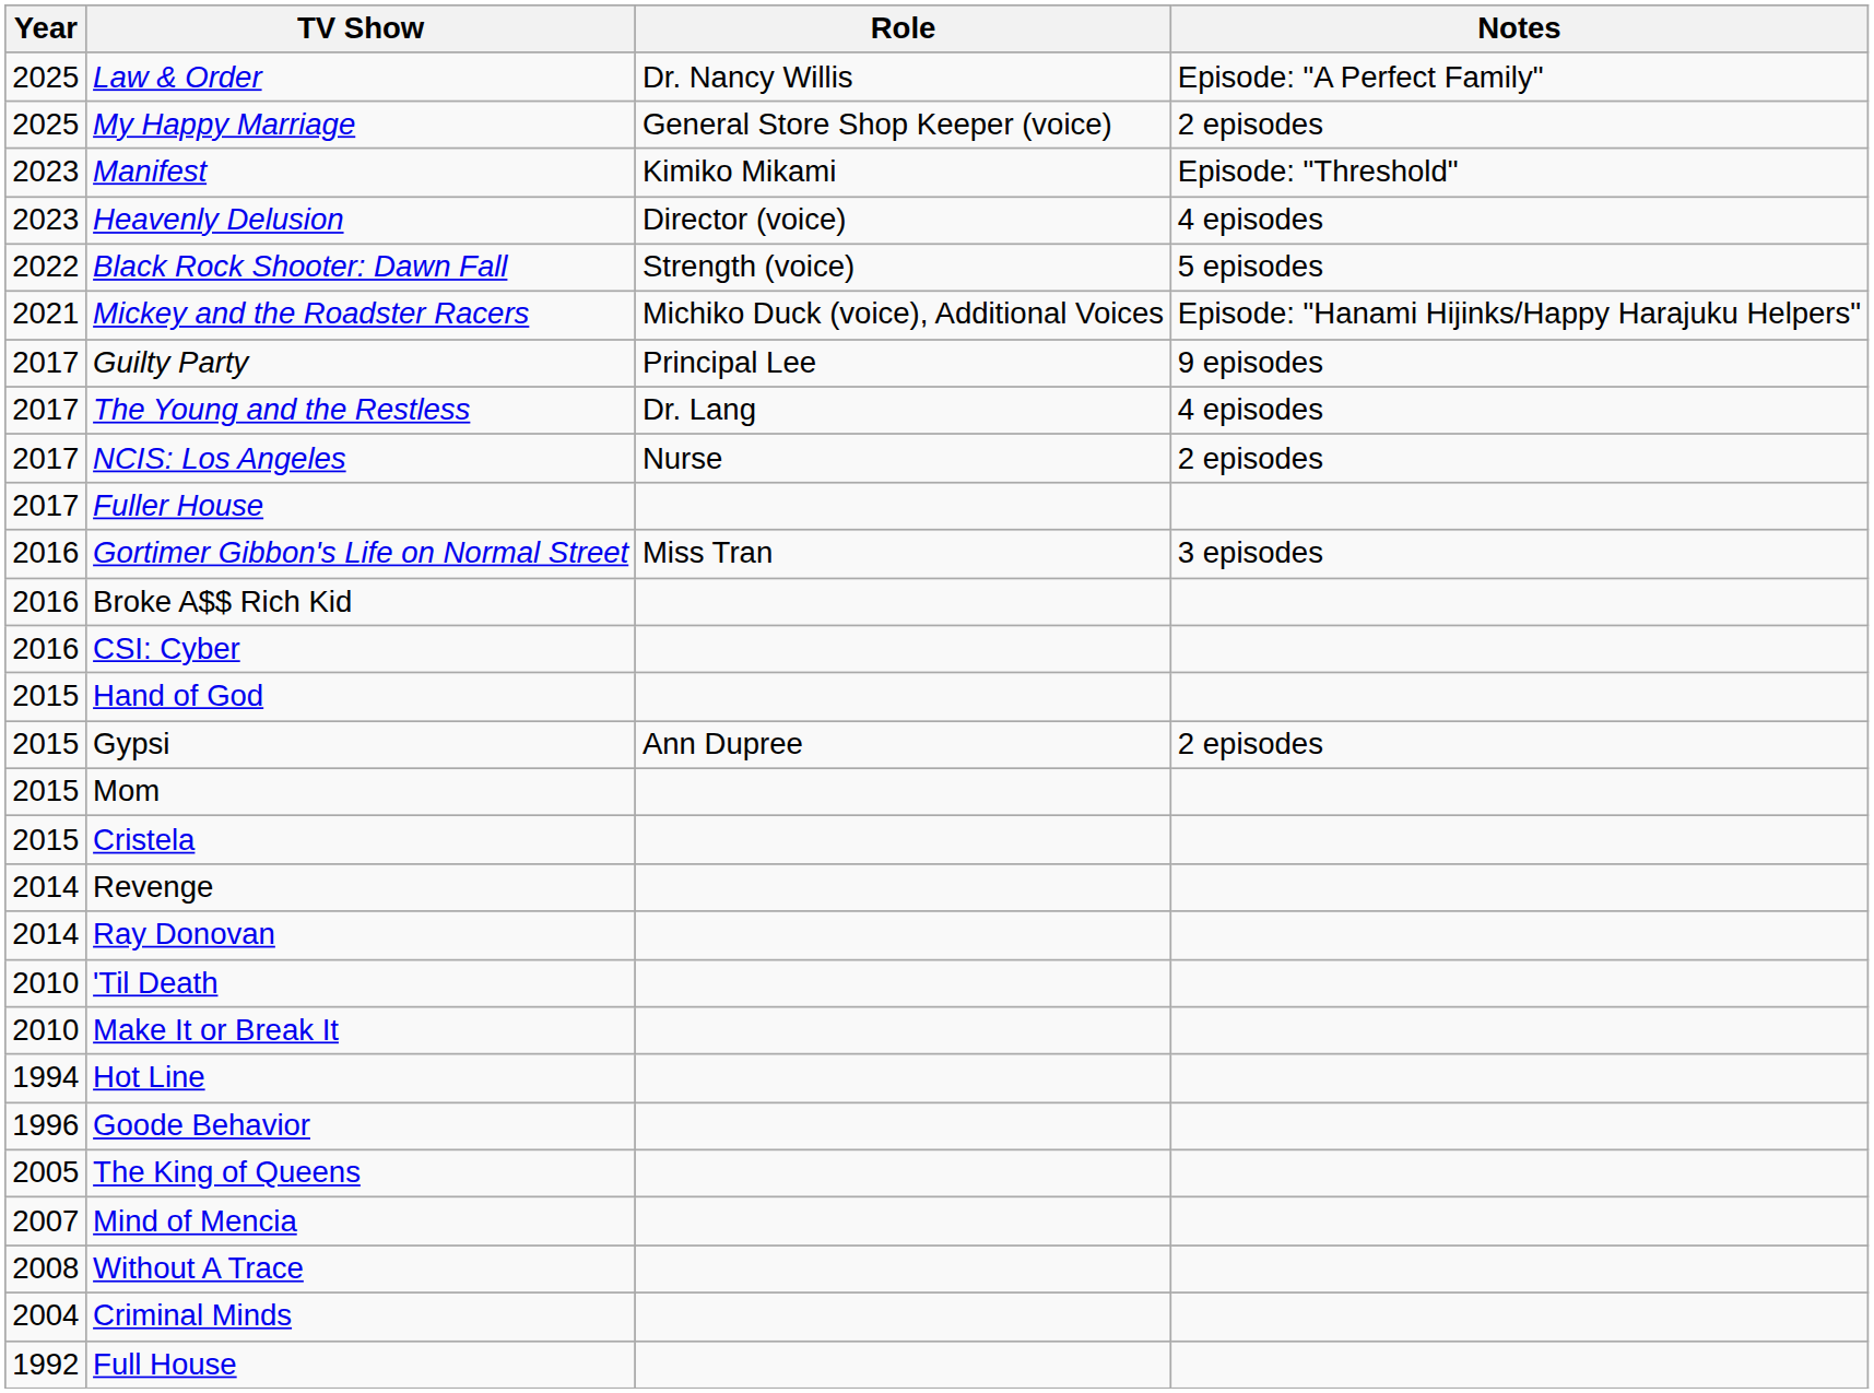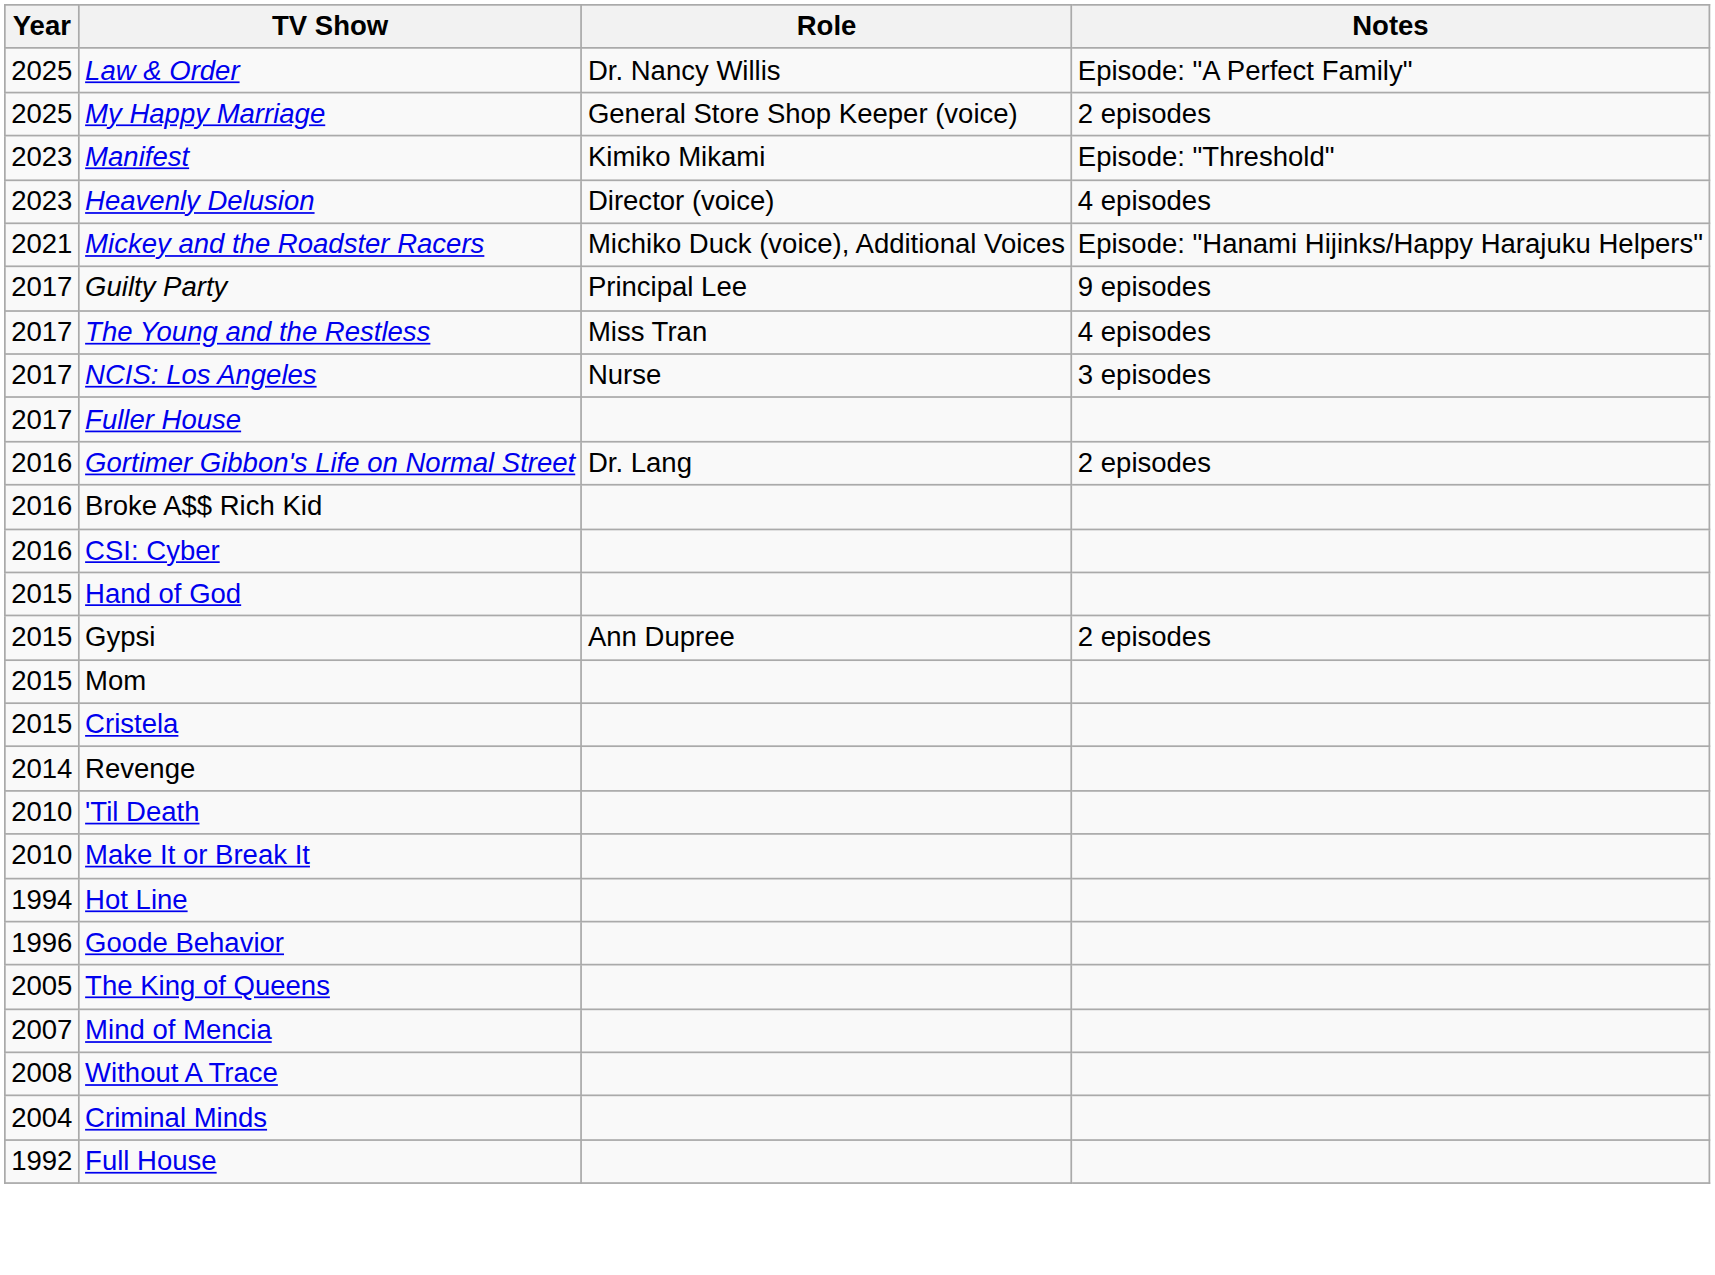- row: 2022 | Black Rock Shooter: Dawn Fall | Strength (voice) | 5 episodes
The Young and the Restless | Role: Dr. Lang -> Miss Tran
NCIS: Los Angeles | Notes: 2 episodes -> 3 episodes
Gortimer Gibbon's Life on Normal Street | Role: Miss Tran -> Dr. Lang
Gortimer Gibbon's Life on Normal Street | Notes: 3 episodes -> 2 episodes
- row: 2014 | Ray Donovan
